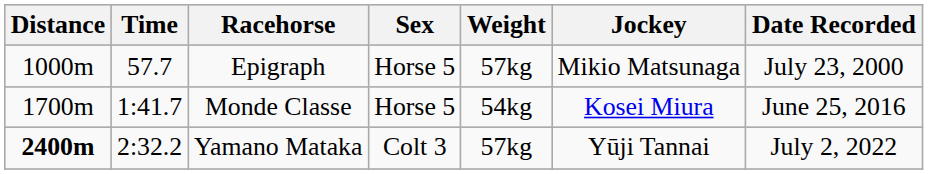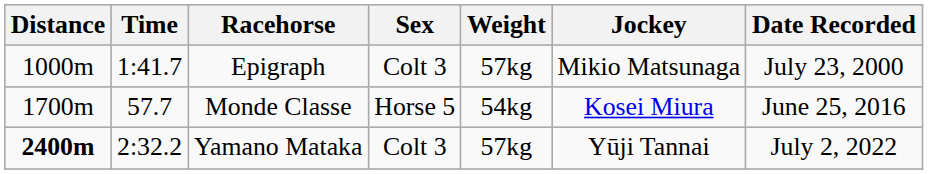Epigraph | Time: 57.7 -> 1:41.7
Epigraph | Sex: Horse 5 -> Colt 3
Monde Classe | Time: 1:41.7 -> 57.7
